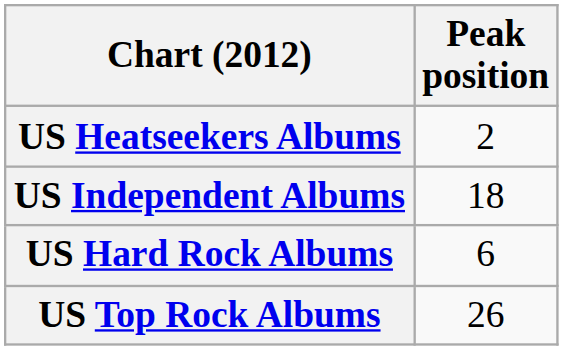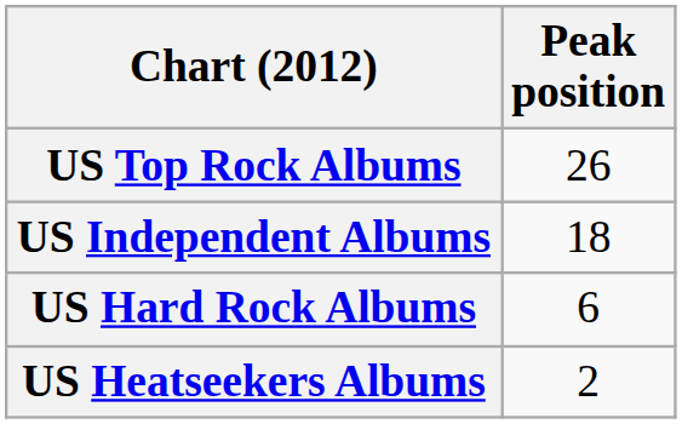rows swapped: US Heatseekers Albums <-> US Top Rock Albums
